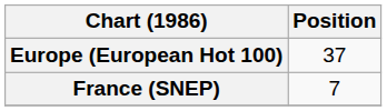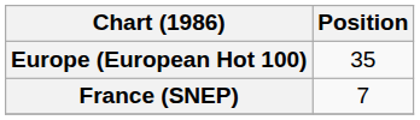Europe (European Hot 100) | Position: 37 -> 35
